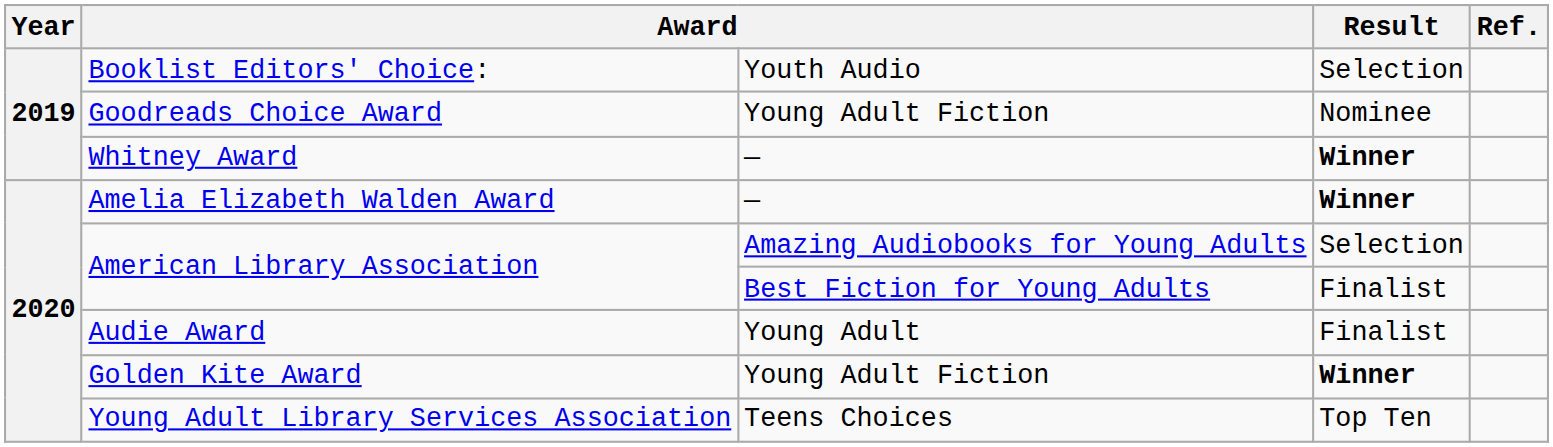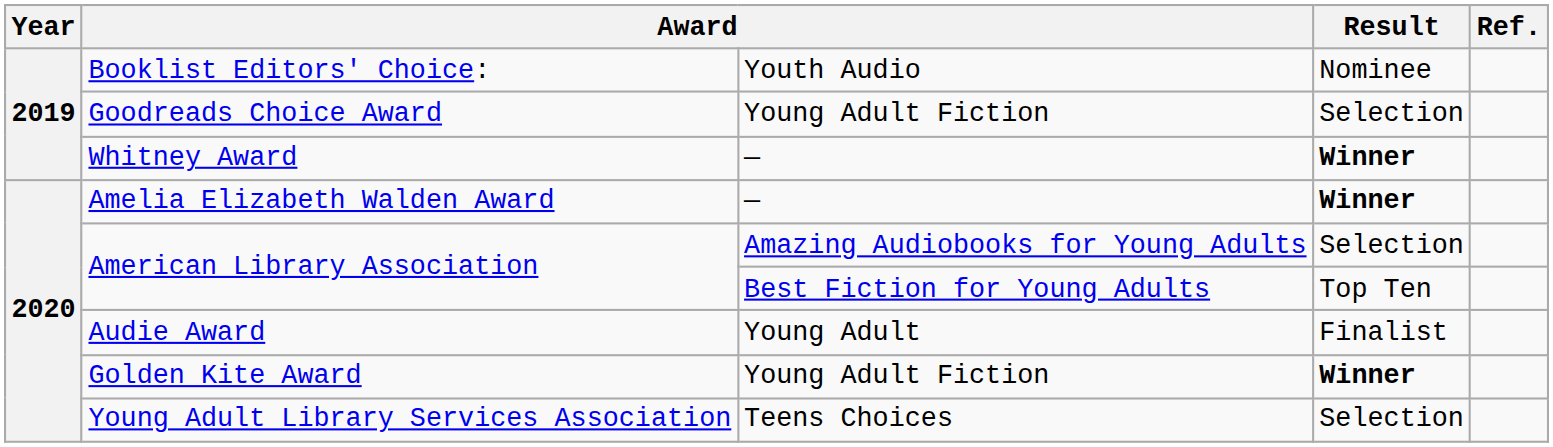Booklist Editors' Choice: | Result: Selection -> Nominee
Goodreads Choice Award | Result: Nominee -> Selection
American Library Association / Best Fiction for Young Adults | Result: Finalist -> Top Ten
Young Adult Library Services Association | Result: Top Ten -> Selection
